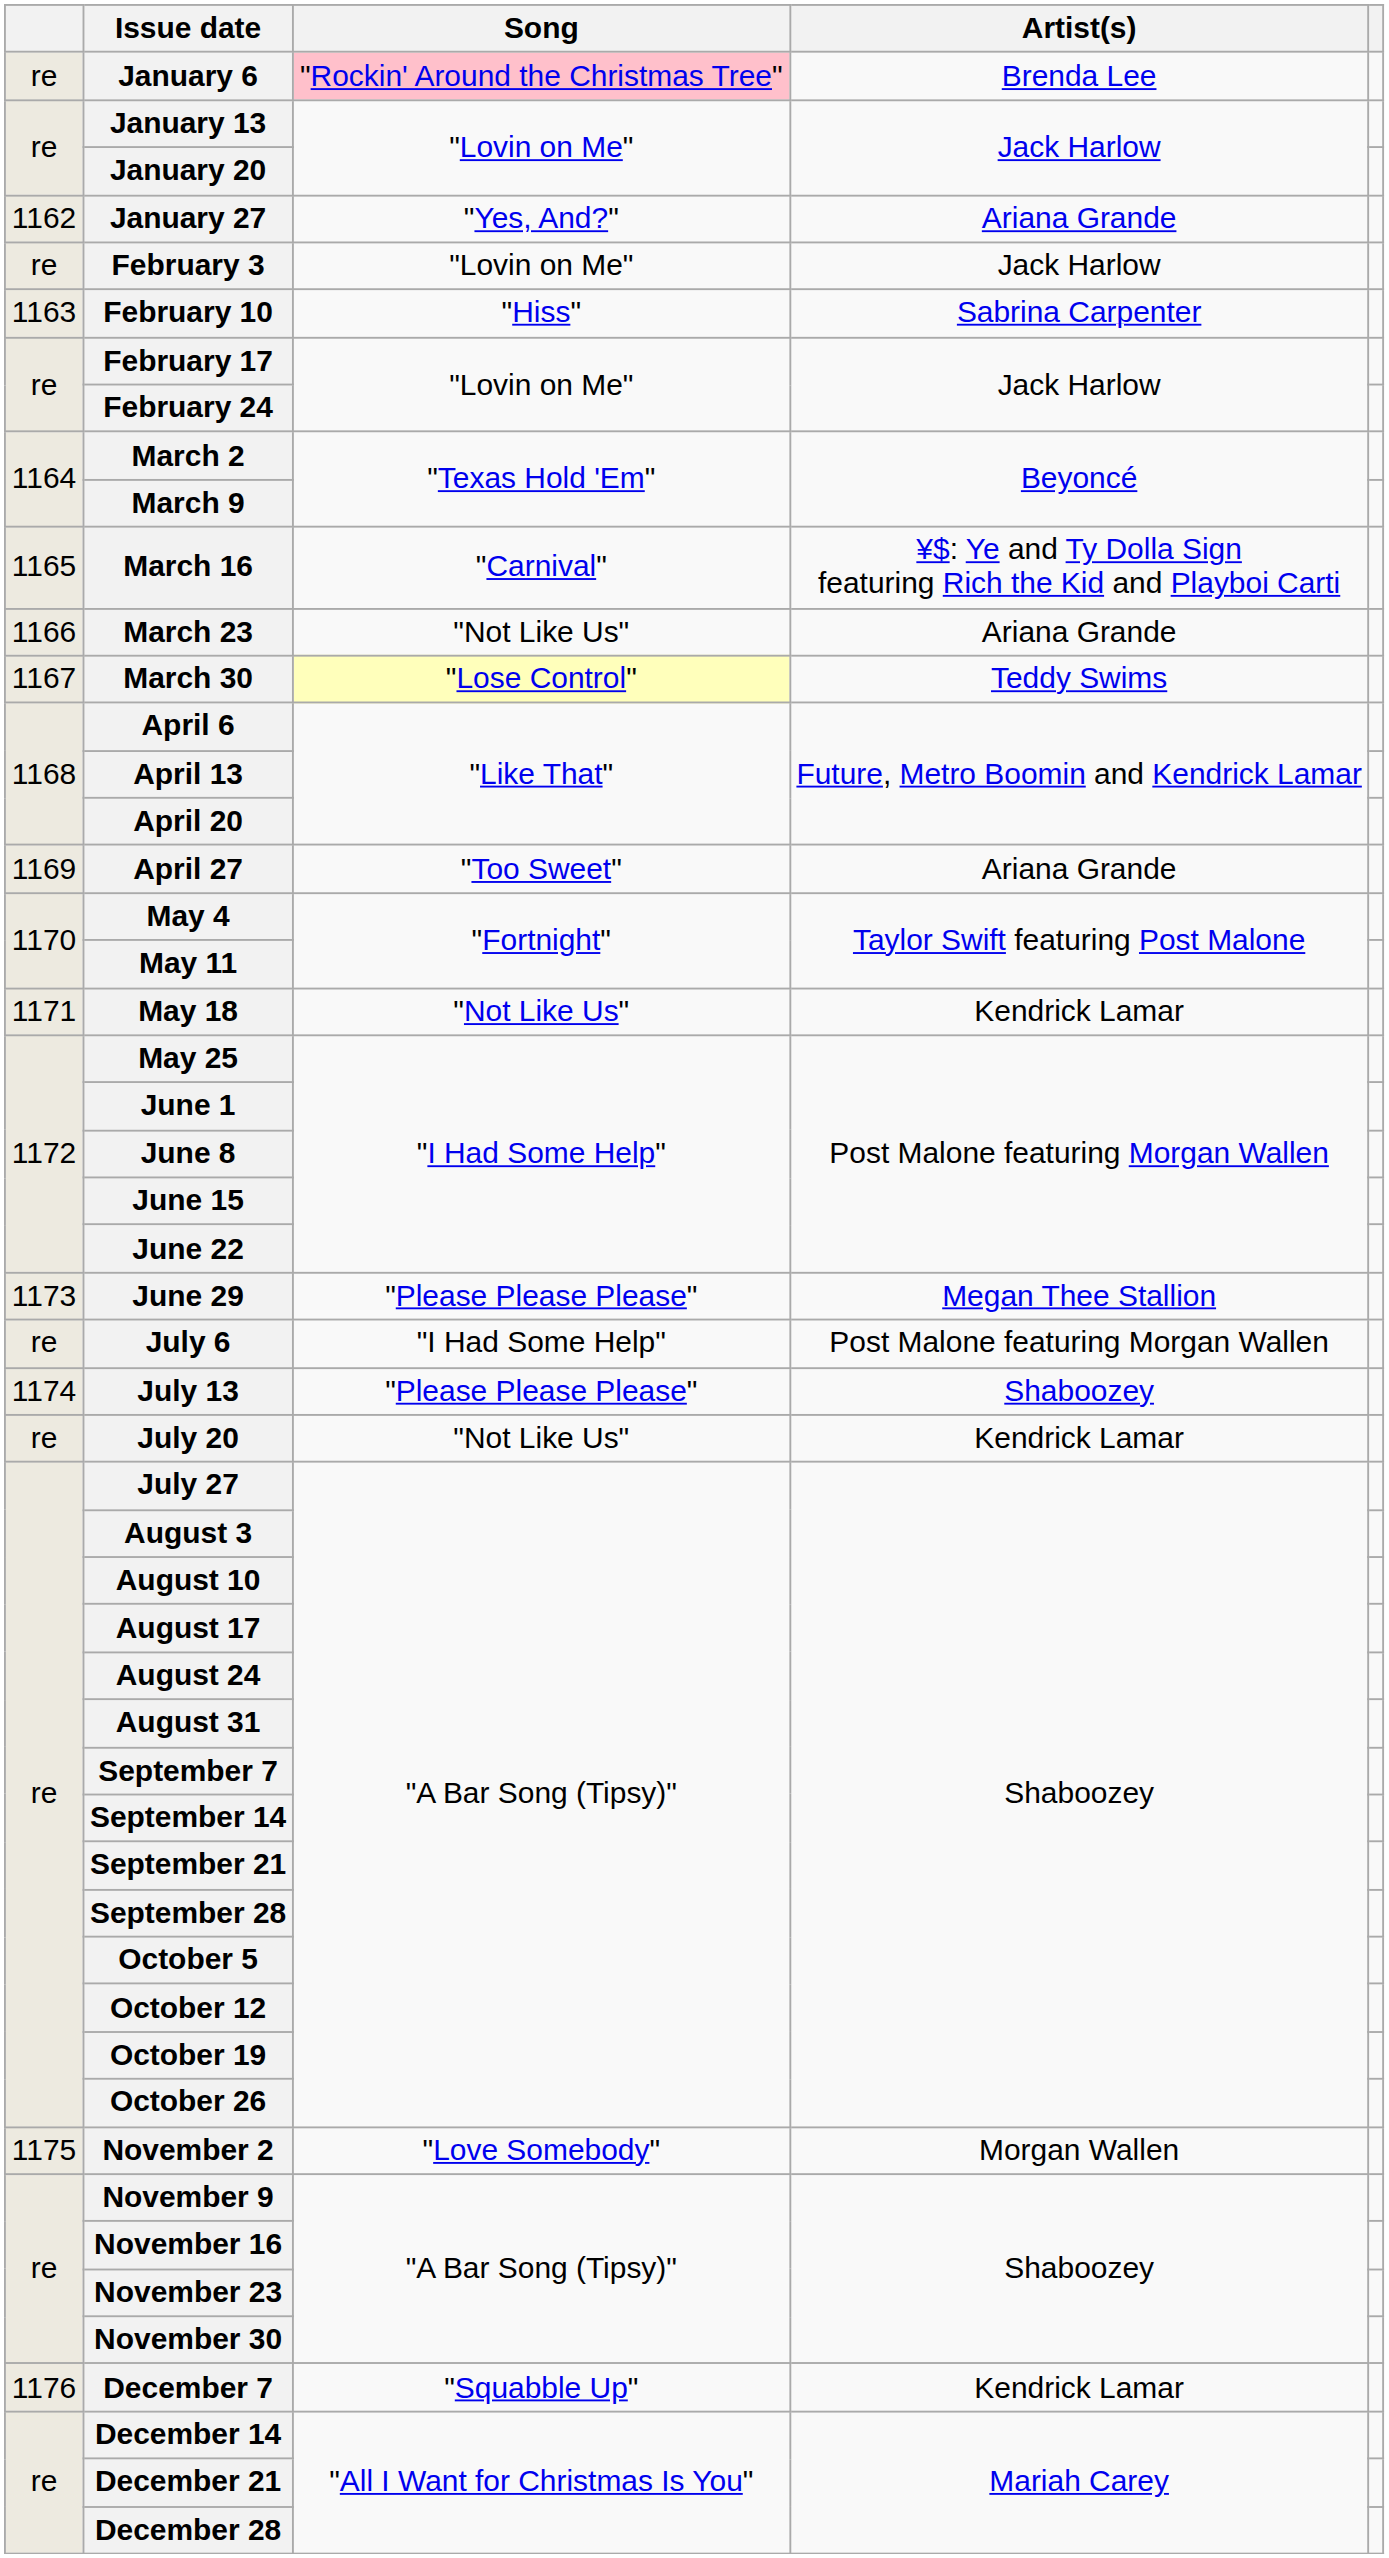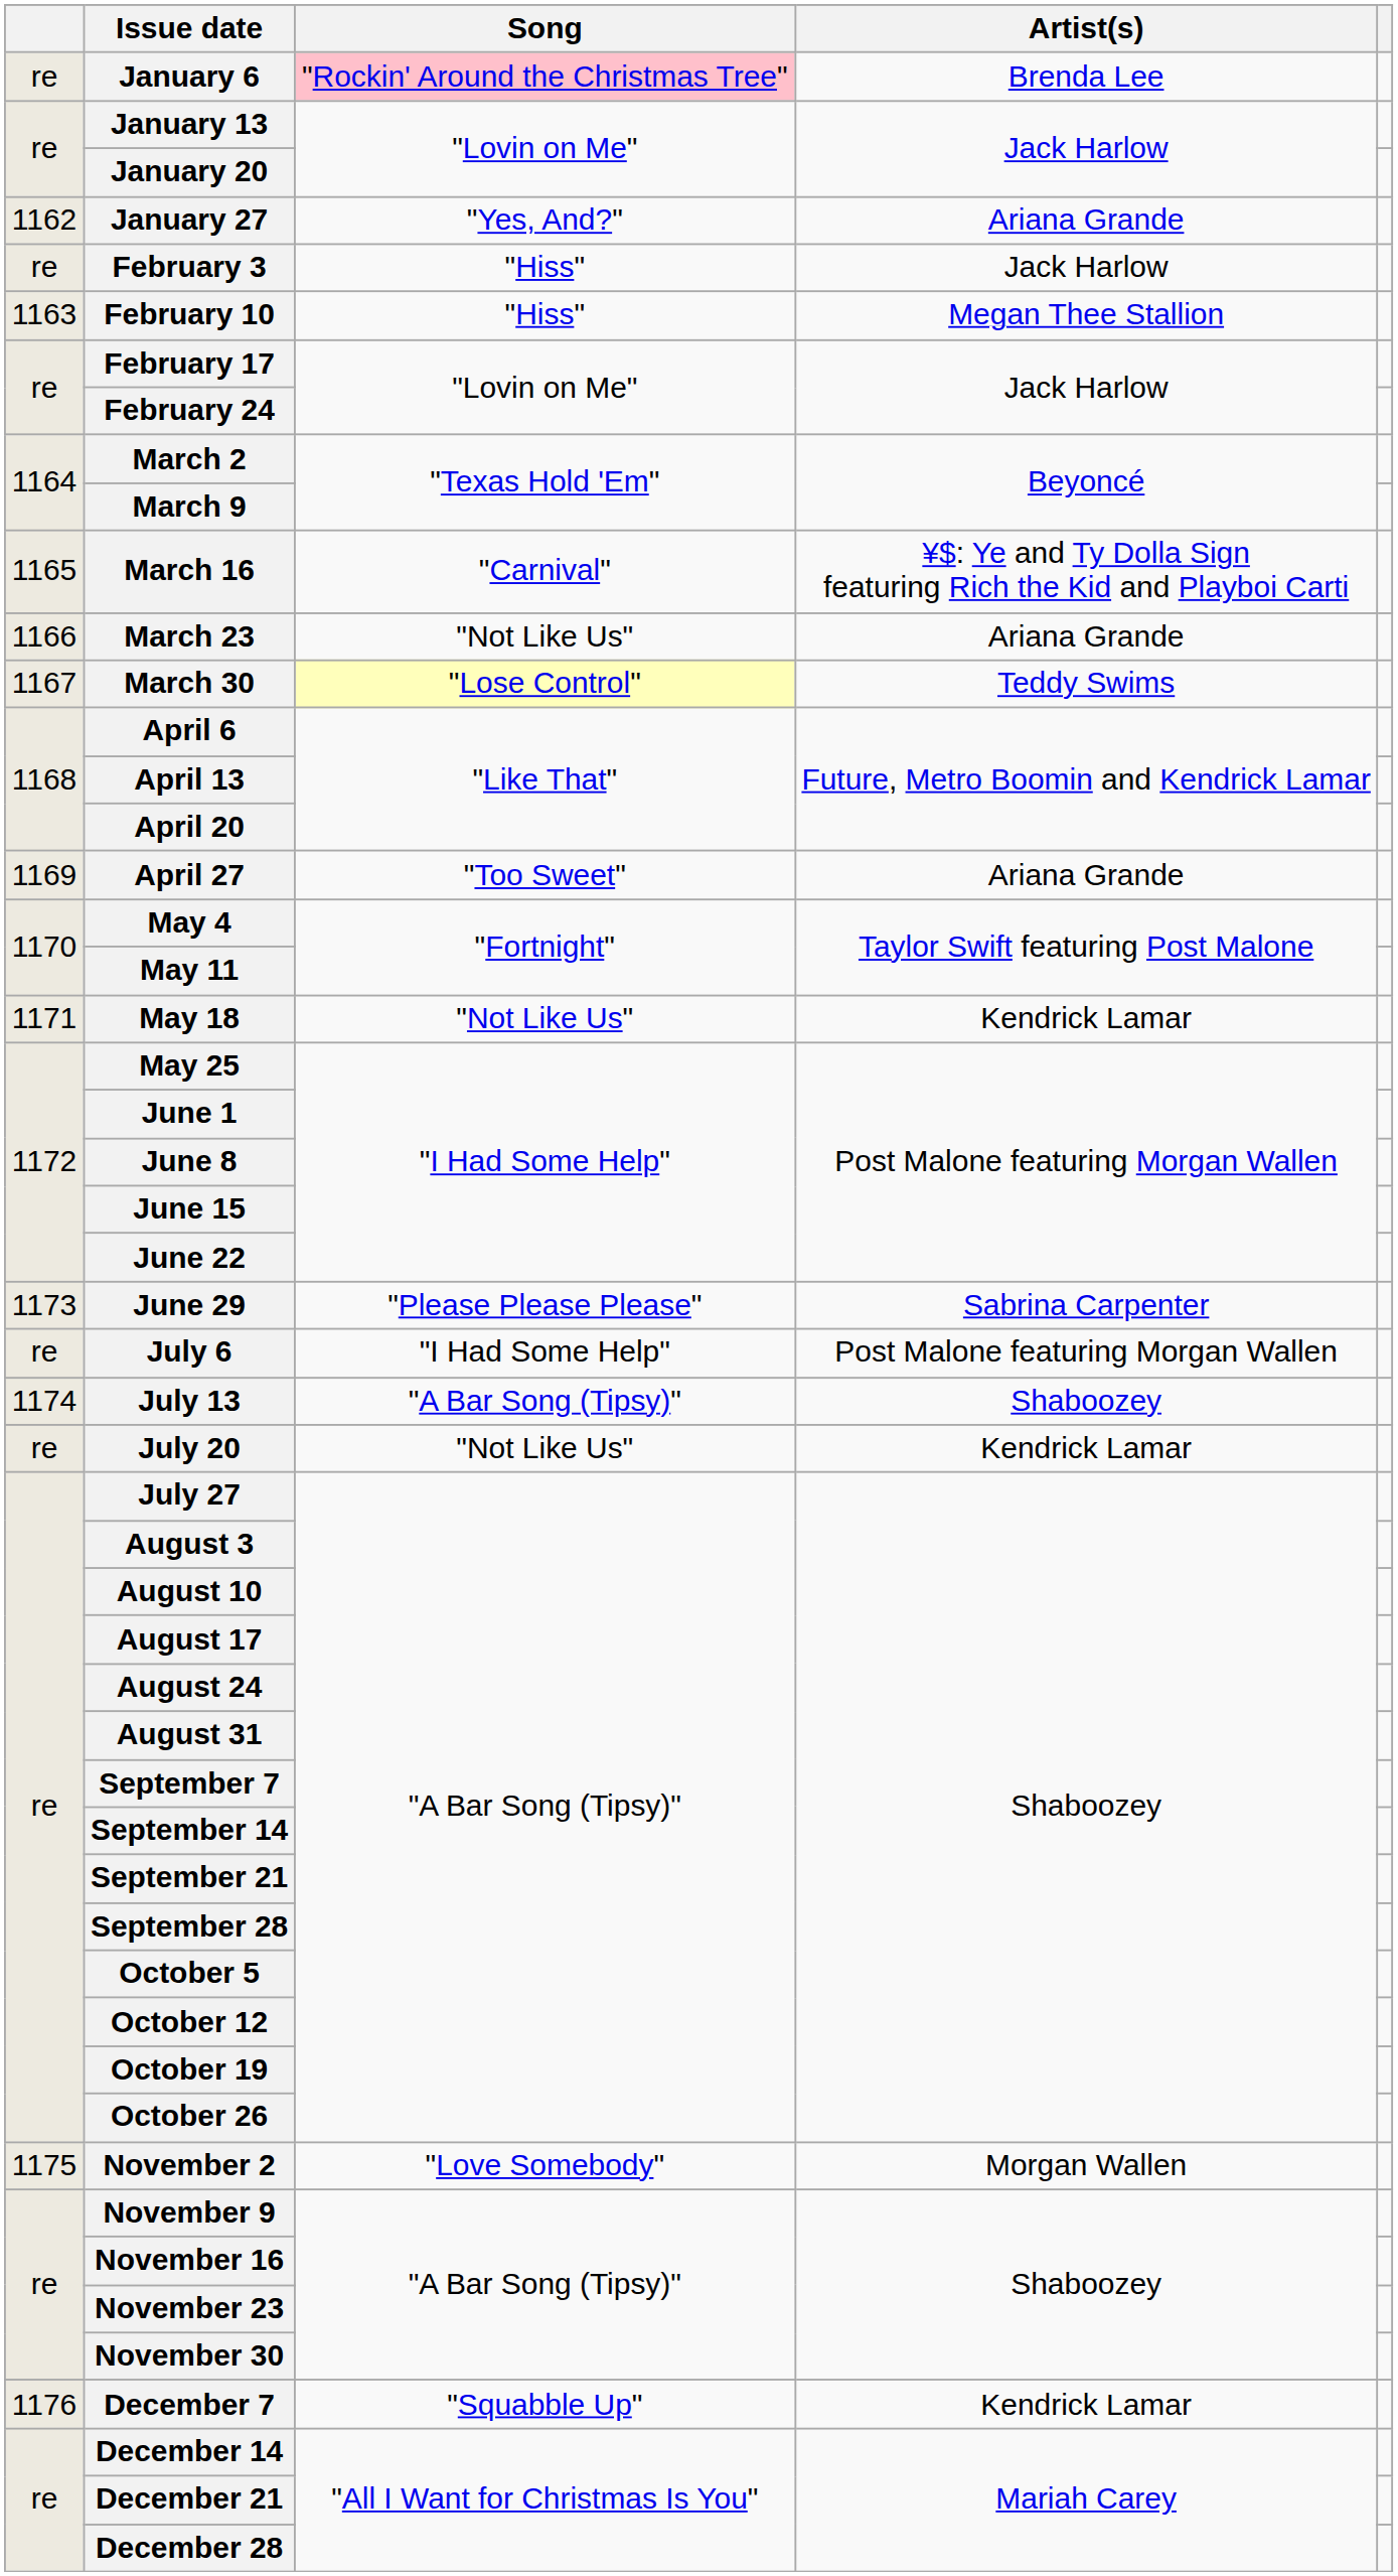February 3 | Song: "Lovin on Me" -> "Hiss"
February 10 | Artist(s): Sabrina Carpenter -> Megan Thee Stallion
June 29 | Artist(s): Megan Thee Stallion -> Sabrina Carpenter
July 13 | Song: "Please Please Please" -> "A Bar Song (Tipsy)"
